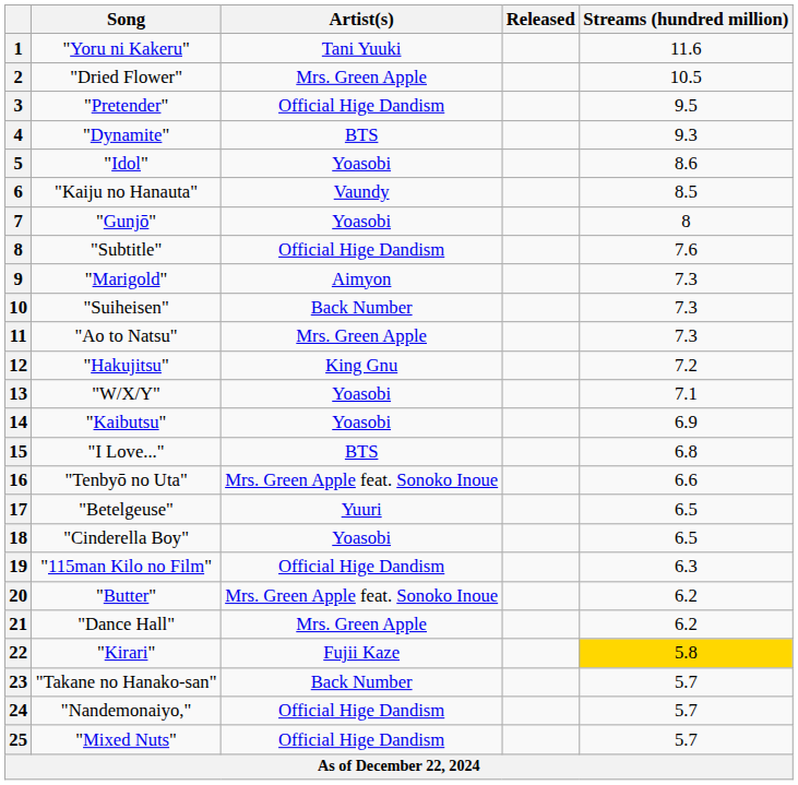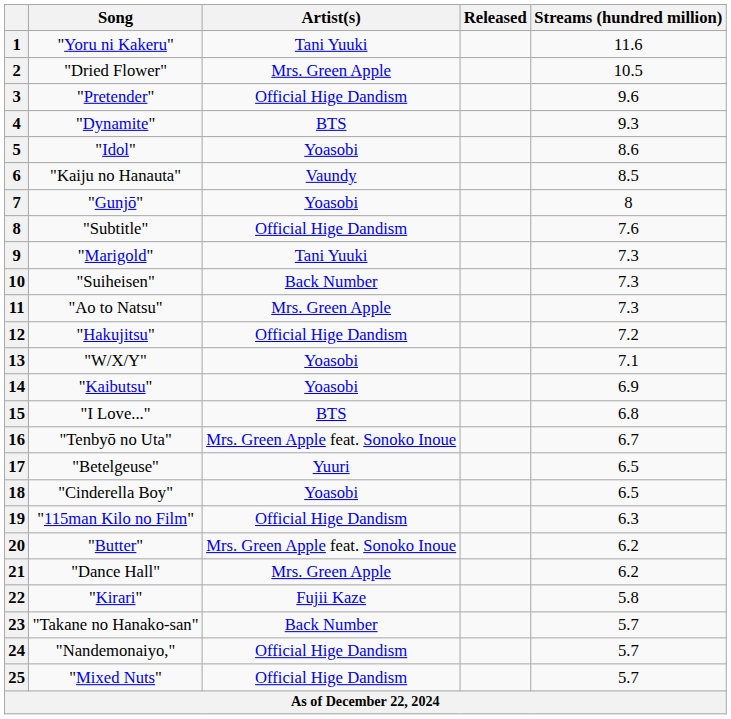"Pretender" | Streams (hundred million): 9.5 -> 9.6
"Marigold" | Artist(s): Aimyon -> Tani Yuuki
"Hakujitsu" | Artist(s): King Gnu -> Official Hige Dandism
"Tenbyō no Uta" | Streams (hundred million): 6.6 -> 6.7
"Kirari" | Streams (hundred million): gold background -> no background
